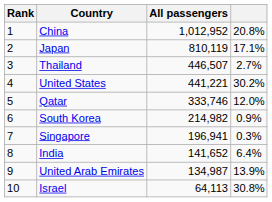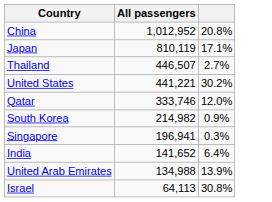- column: Rank | 1 | 2 | 3 | 4 | 5 | 6 | 7 | 8 | 9 | 10
United Arab Emirates | All passengers: 134,987 -> 134,988
